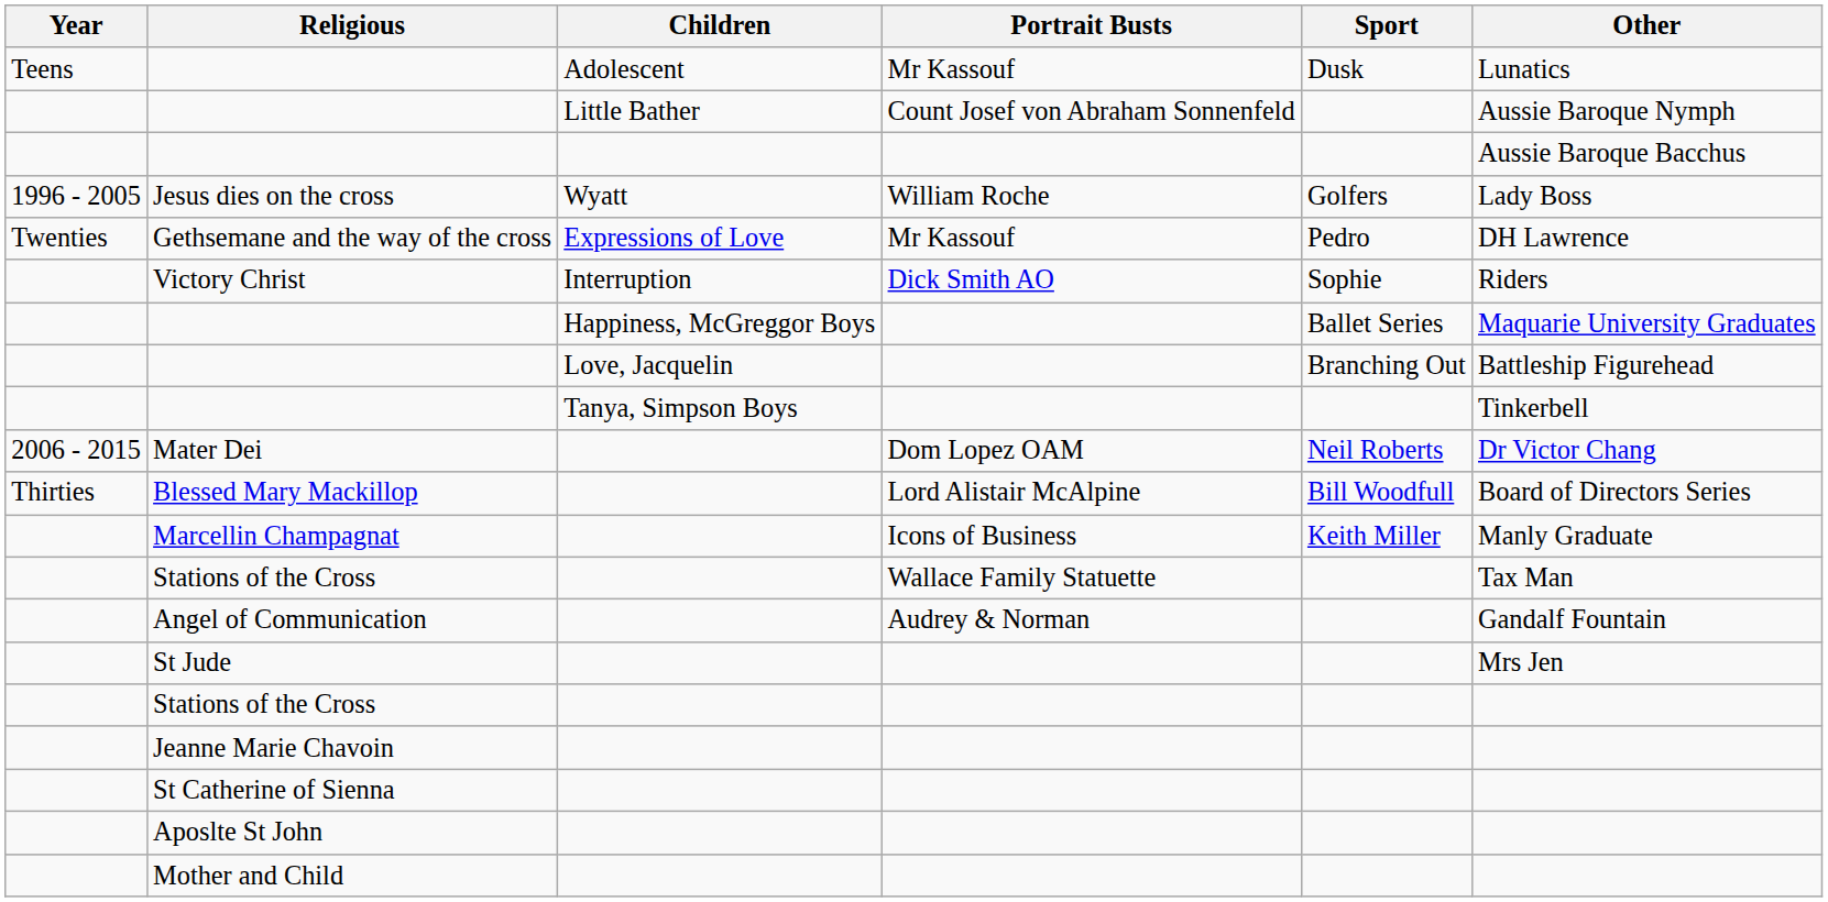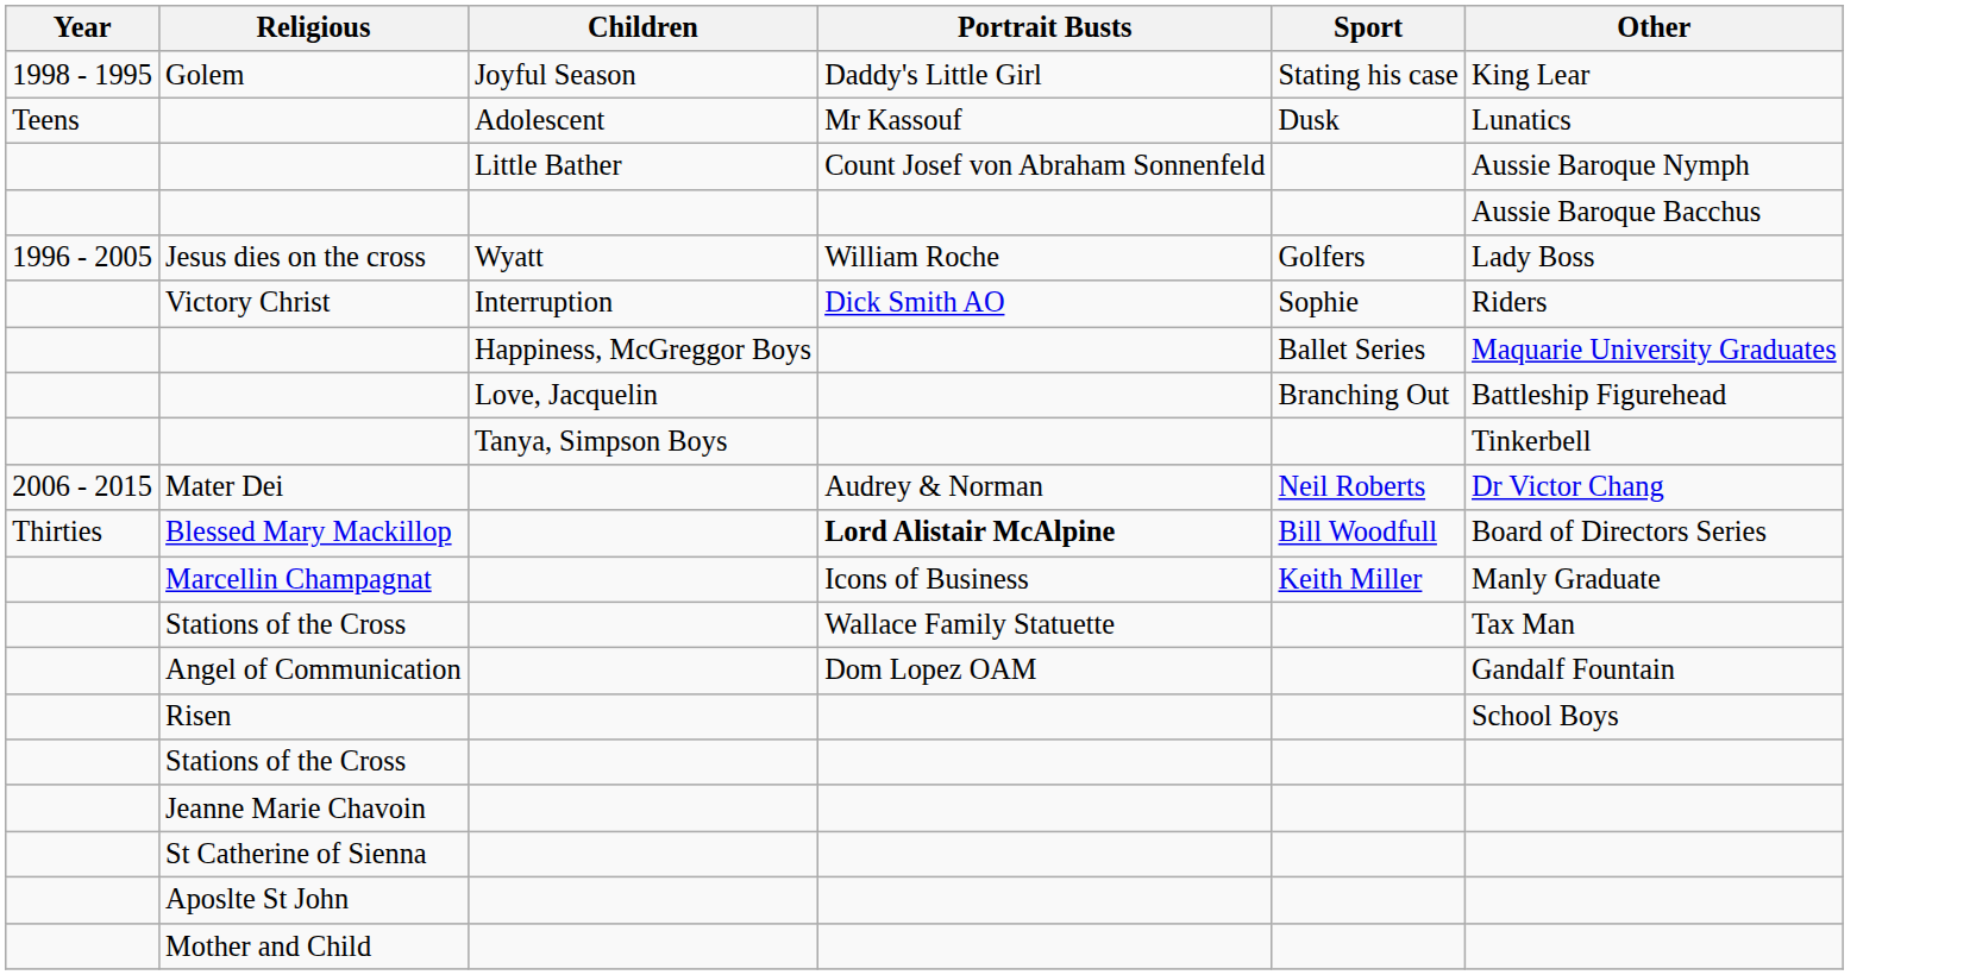+ row: 1998 - 1995 | Golem | Joyful Season | Daddy's Little Girl | Stating his case | King Lear
- row: Twenties | Gethsemane and the way of the cross | Expressions of Love | Mr Kassouf | Pedro | DH Lawrence
Mater Dei | Portrait Busts: Dom Lopez OAM -> Audrey & Norman
Blessed Mary Mackillop | Portrait Busts: normal -> bold
Angel of Communication | Portrait Busts: Audrey & Norman -> Dom Lopez OAM
+ row: Risen | School Boys
- row: St Jude | Mrs Jen
